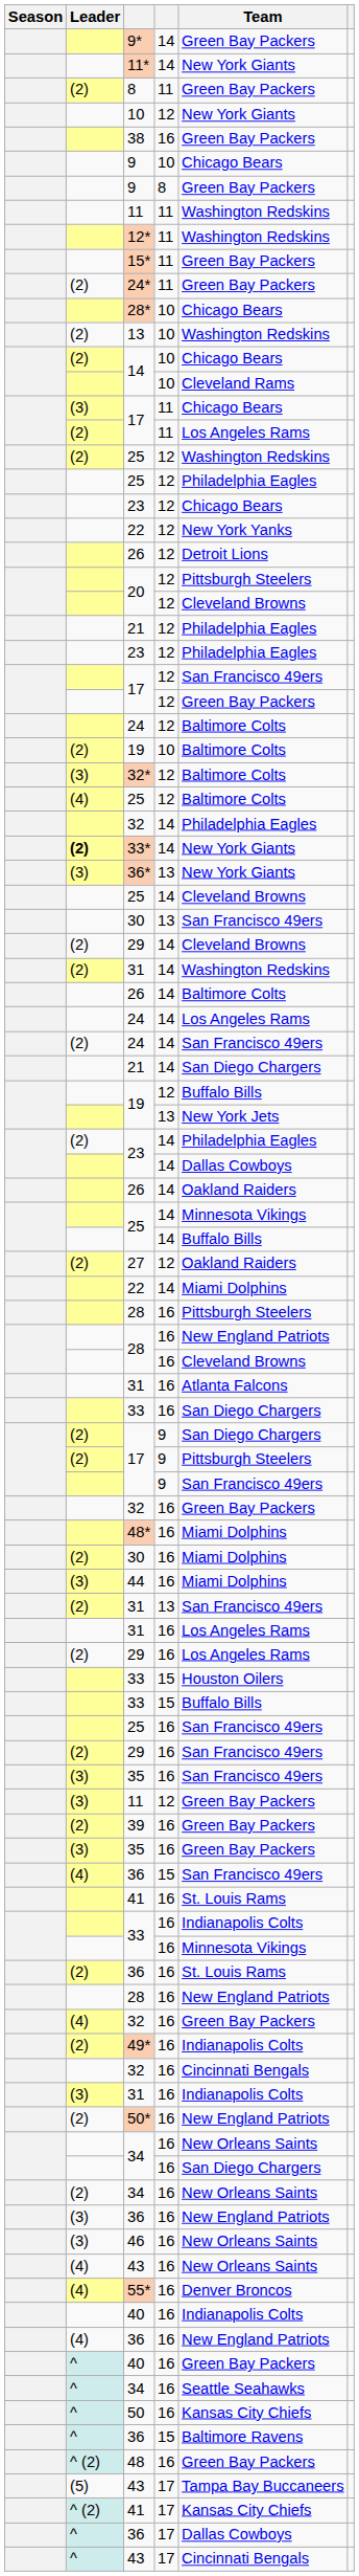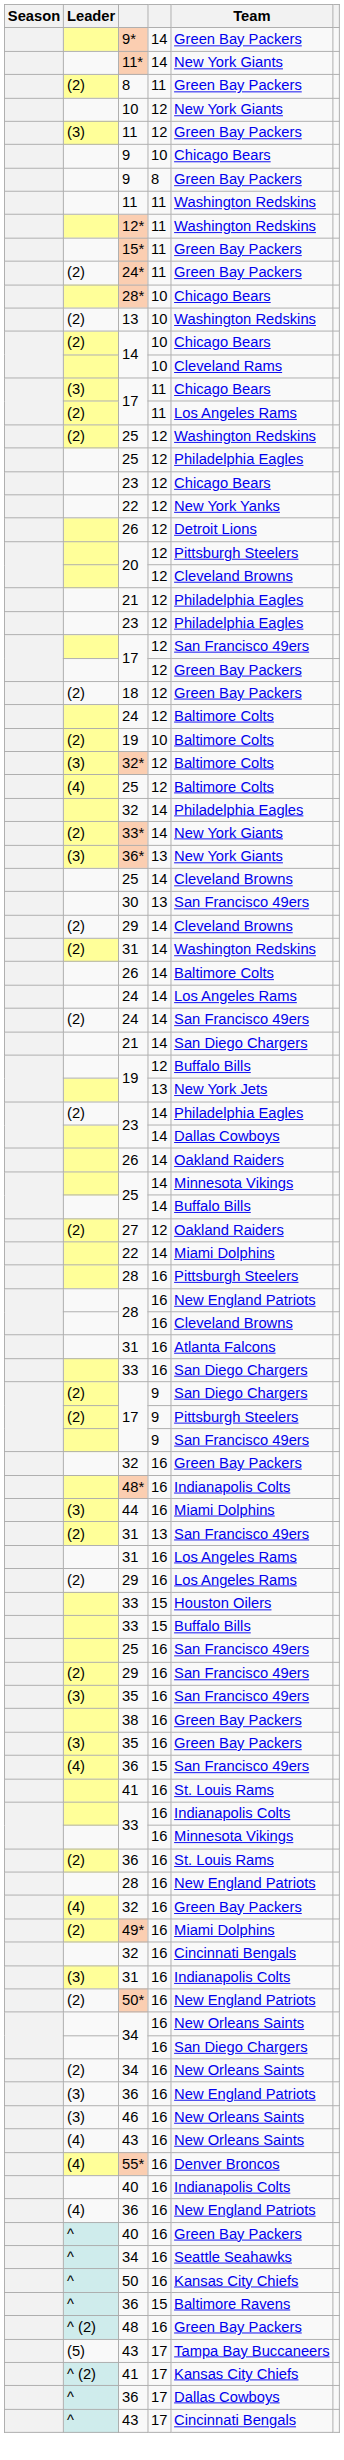rows swapped: 11 / 12 <-> 38
+ row: (2) | 18 | 12 | Green Bay Packers
33* | Leader: bold -> normal
48* | Team: Miami Dolphins -> Indianapolis Colts
- row: (2) | 30 | 16 | Miami Dolphins
- row: (2) | 39 | 16 | Green Bay Packers
49* | Team: Indianapolis Colts -> Miami Dolphins
